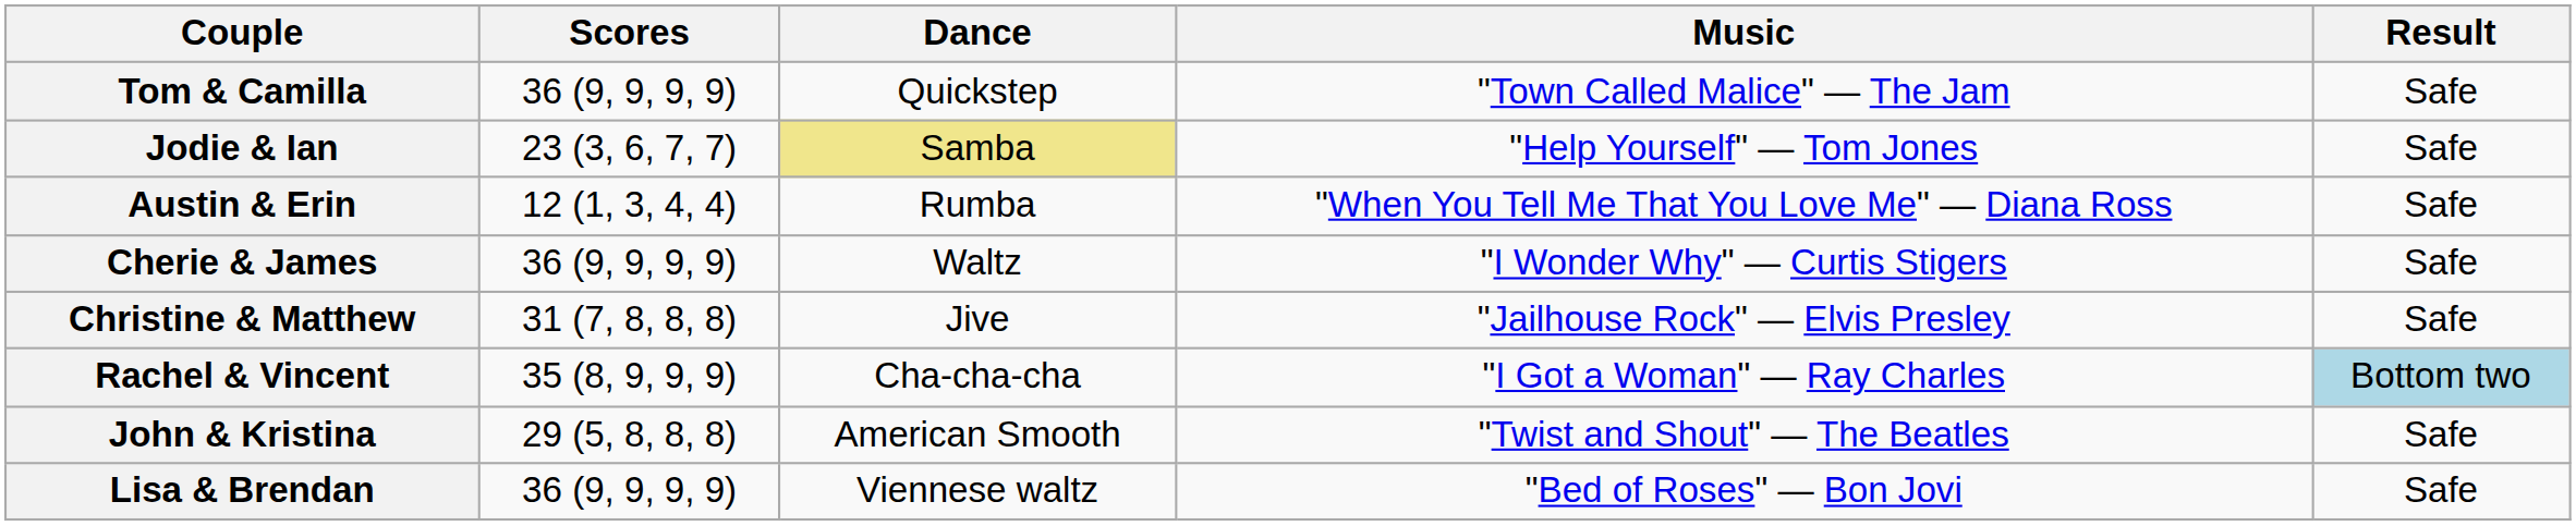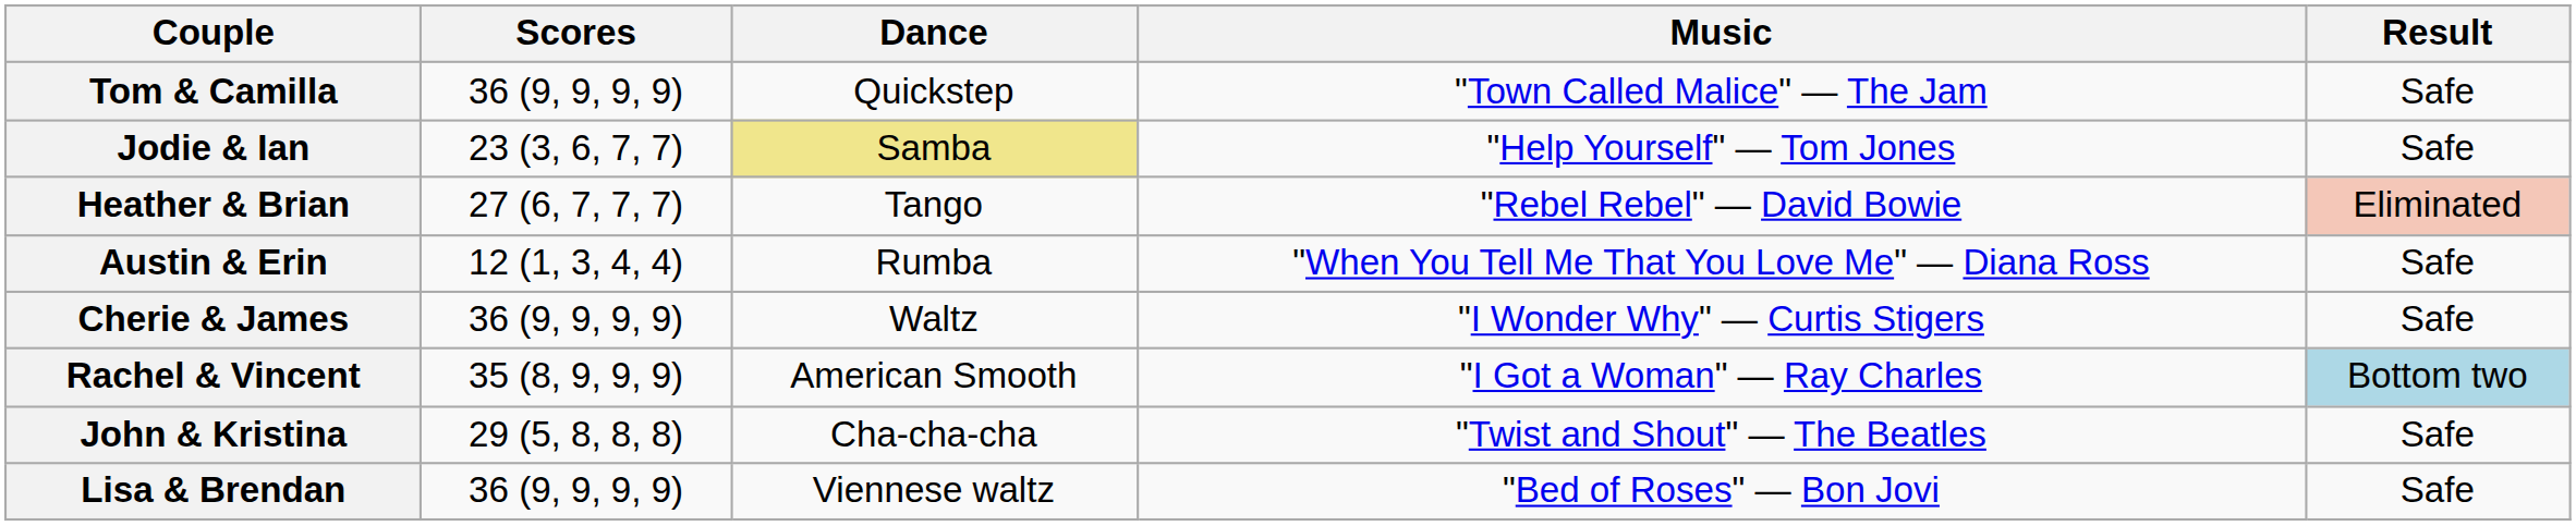+ row: Heather & Brian | 27 (6, 7, 7, 7) | Tango | "Rebel Rebel" — David Bowie | Eliminated
- row: Christine & Matthew | 31 (7, 8, 8, 8) | Jive | "Jailhouse Rock" — Elvis Presley | Safe
Rachel & Vincent | Dance: Cha-cha-cha -> American Smooth
John & Kristina | Dance: American Smooth -> Cha-cha-cha
